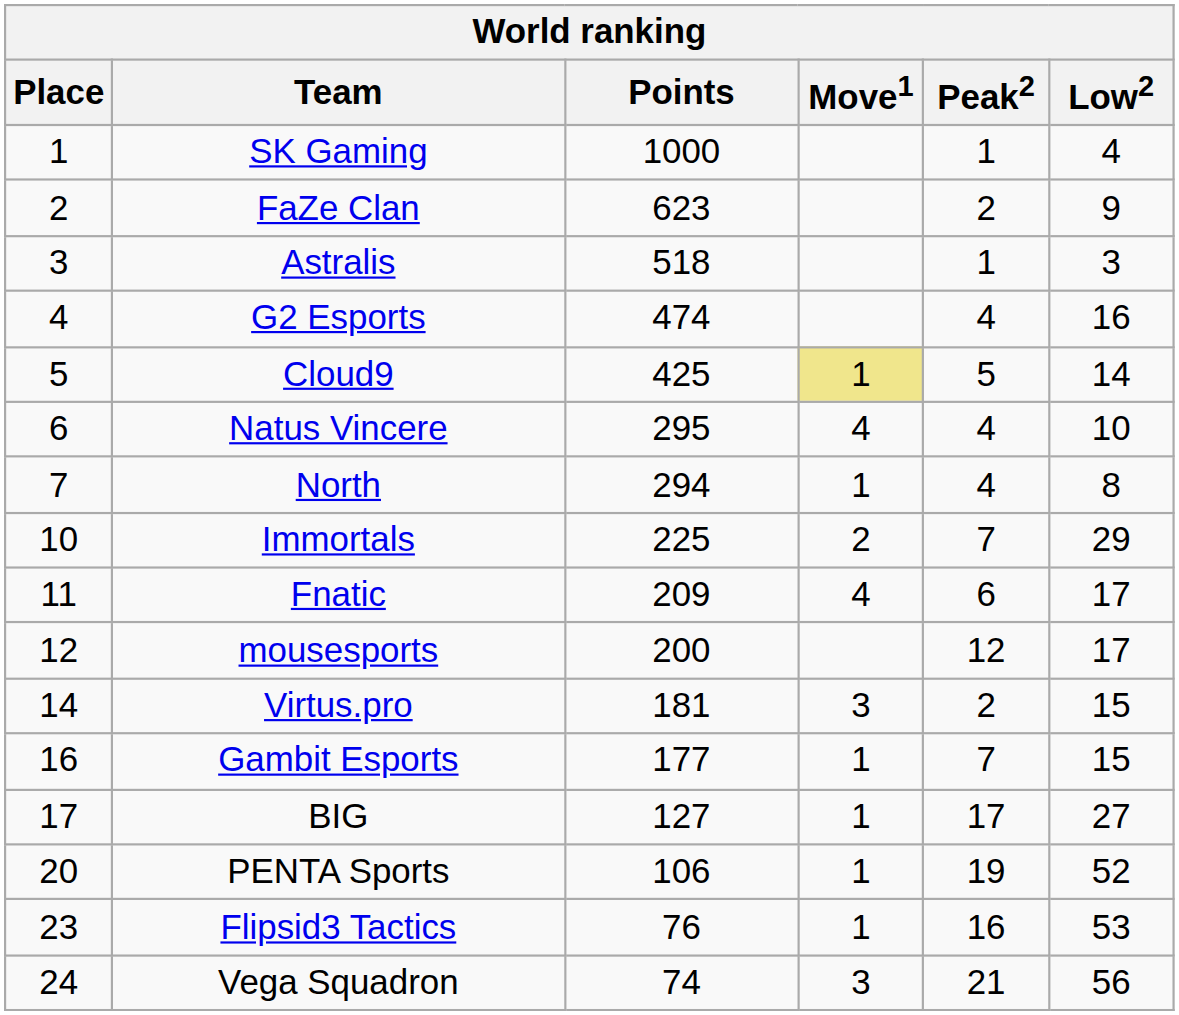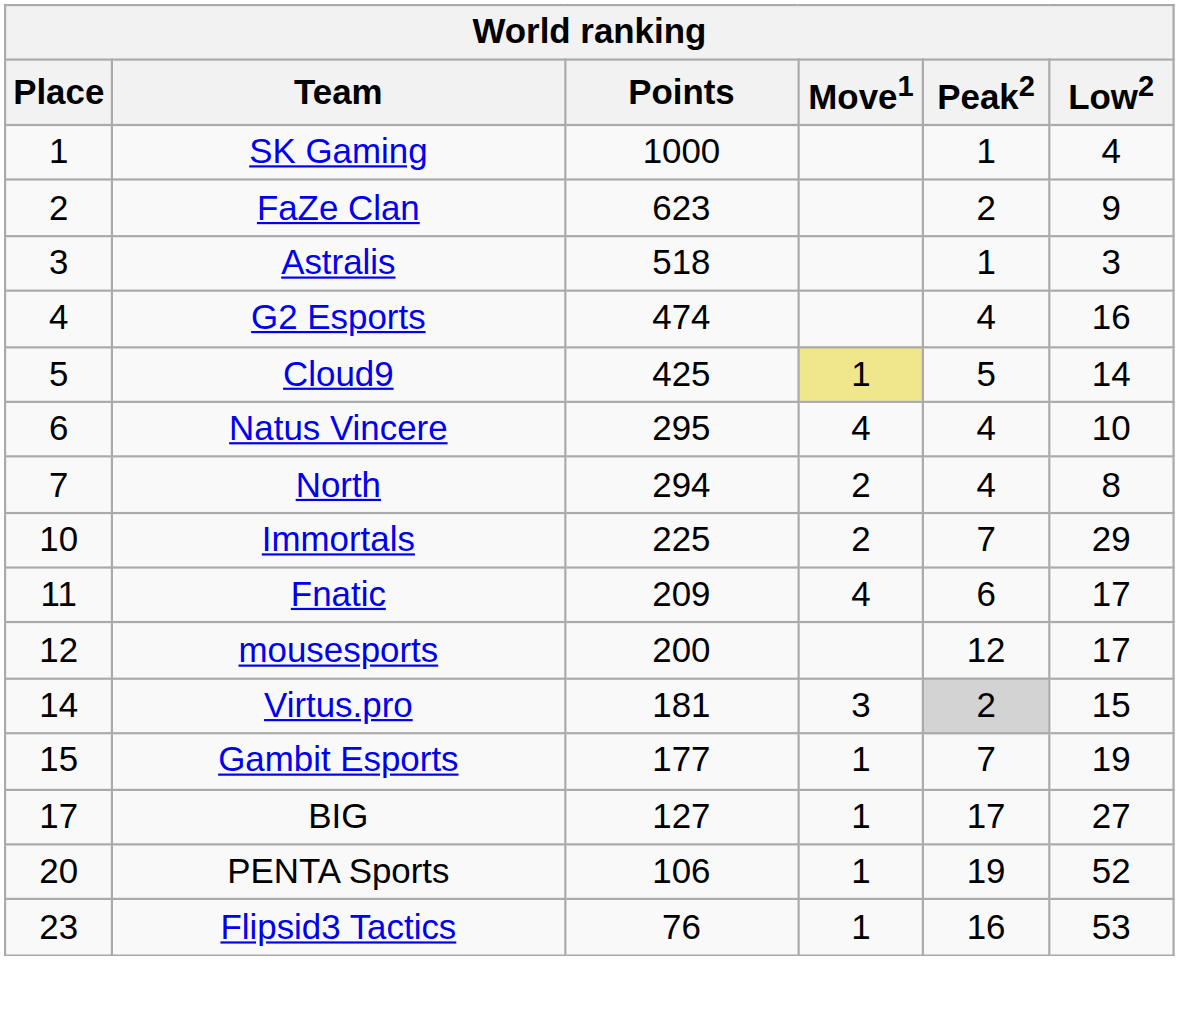North | Move1: 1 -> 2
Virtus.pro | Peak2: no background -> lightgrey background
Gambit Esports | Place: 16 -> 15
Gambit Esports | Low2: 15 -> 19
- row: 24 | Vega Squadron | 74 | 3 | 21 | 56
